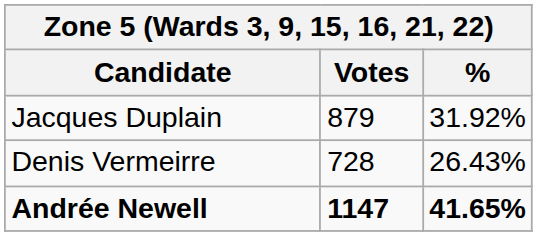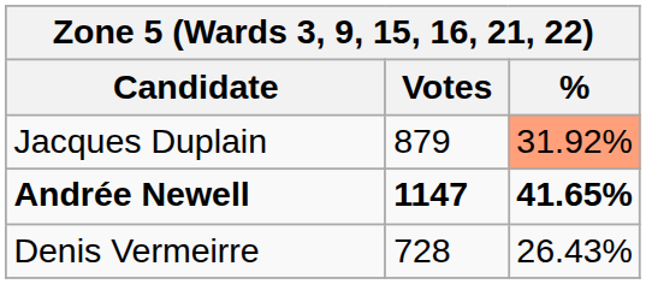Jacques Duplain | %: no background -> lightsalmon background
rows swapped: Andrée Newell <-> Denis Vermeirre
